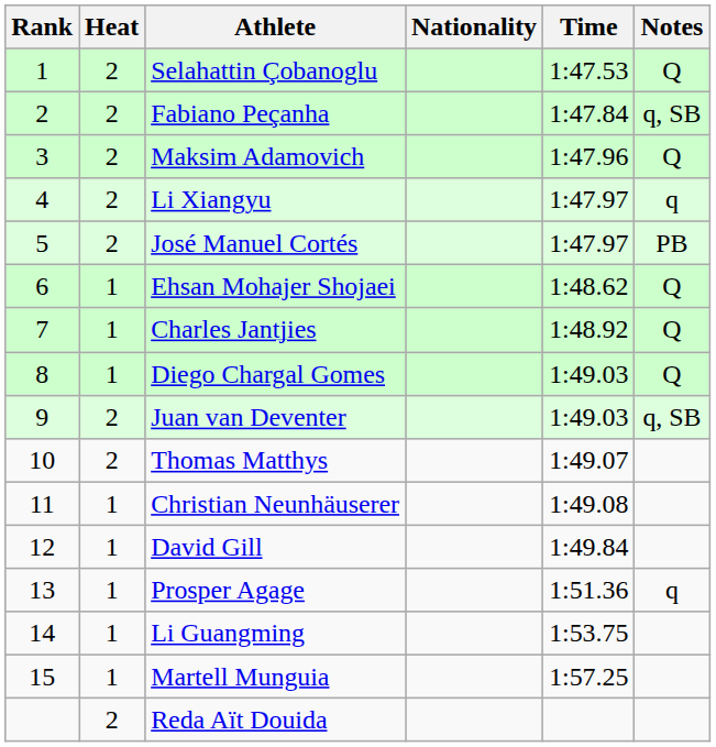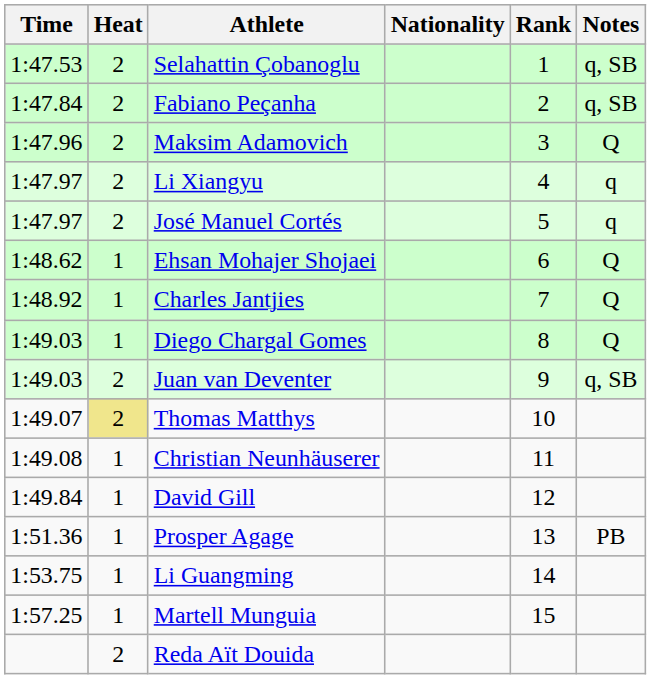columns swapped: Rank <-> Time
Selahattin Çobanoglu | Notes: Q -> q, SB
José Manuel Cortés | Notes: PB -> q
Thomas Matthys | Heat: no background -> khaki background
Prosper Agage | Notes: q -> PB
